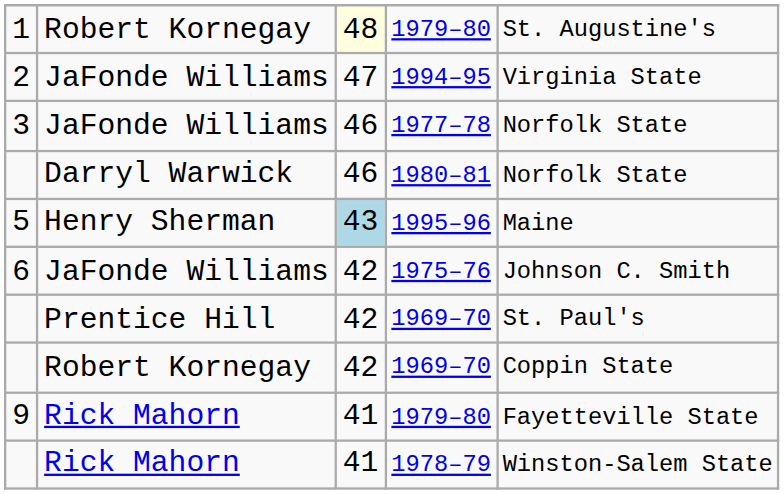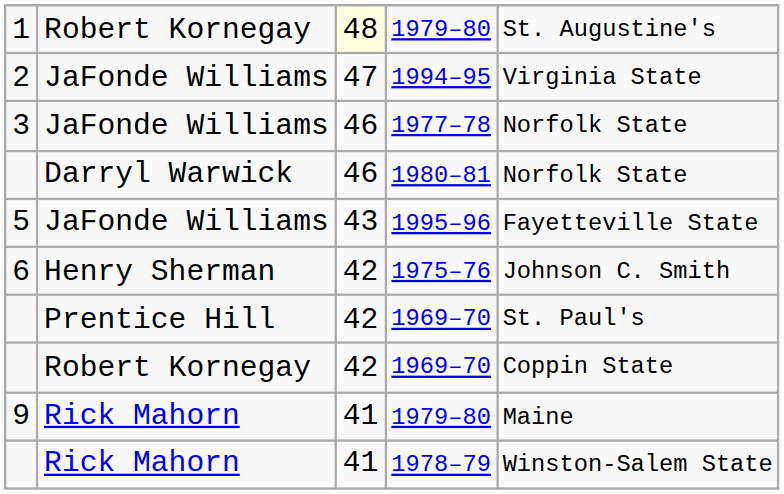1995–96 | column 2: Henry Sherman -> JaFonde Williams
1995–96 | column 3: lightblue background -> no background
1995–96 | column 5: Maine -> Fayetteville State
1975–76 | column 2: JaFonde Williams -> Henry Sherman
9 / 1979–80 | column 5: Fayetteville State -> Maine
